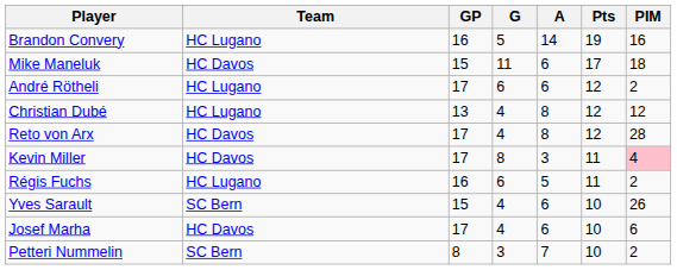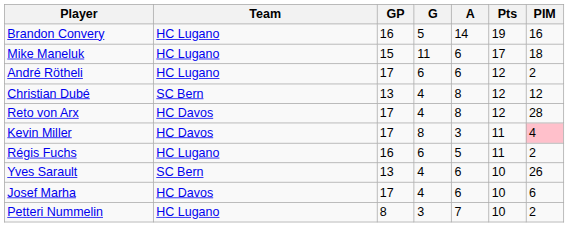Mike Maneluk | Team: HC Davos -> HC Lugano
Christian Dubé | Team: HC Lugano -> SC Bern
Yves Sarault | GP: 15 -> 13
Petteri Nummelin | Team: SC Bern -> HC Lugano
